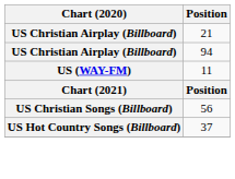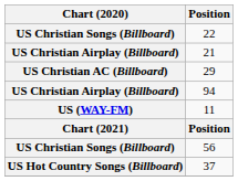+ row: US Christian Songs (Billboard) | 22
+ row: US Christian AC (Billboard) | 29
